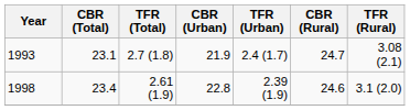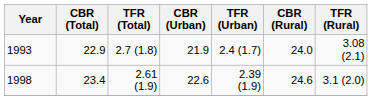1993 | CBR (Total): 23.1 -> 22.9
1993 | CBR (Rural): 24.7 -> 24.0
1998 | CBR (Urban): 22.8 -> 22.6
